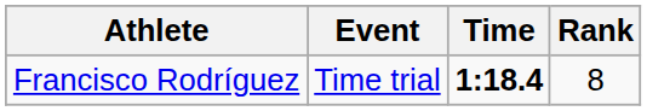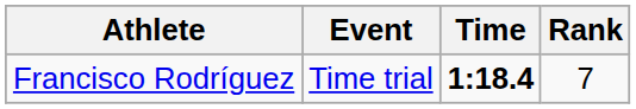Francisco Rodríguez | Rank: 8 -> 7
